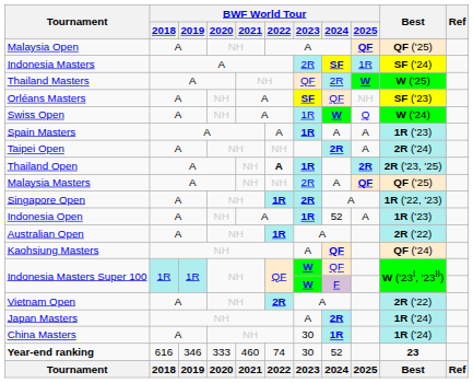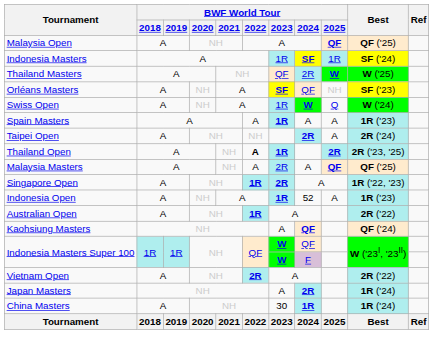Indonesia Masters | BWF World Tour / 2023: 2R -> 1R
Malaysia Masters | BWF World Tour / 2022: NH -> A
- row: Year-end ranking | 616 | 346 | 333 | 460 | 74 | 30 | 52 | 23
